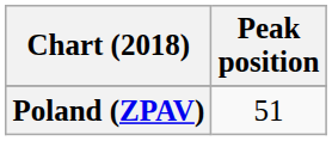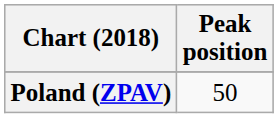Poland (ZPAV) | Peak position: 51 -> 50
